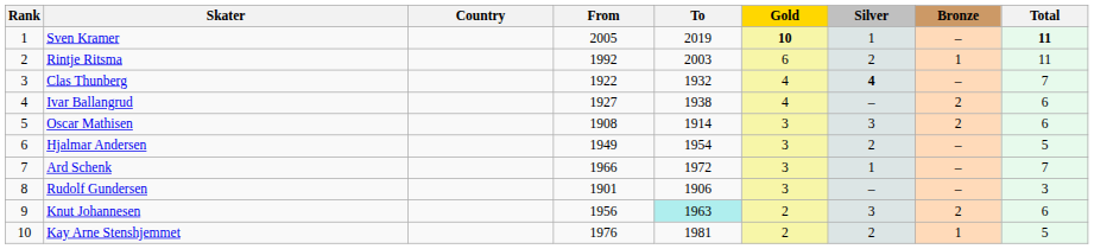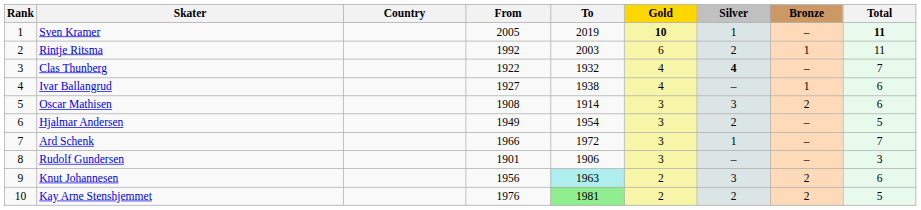Ivar Ballangrud | Bronze: 2 -> 1
Kay Arne Stenshjemmet | To: no background -> lightgreen background
Kay Arne Stenshjemmet | Bronze: 1 -> 2
